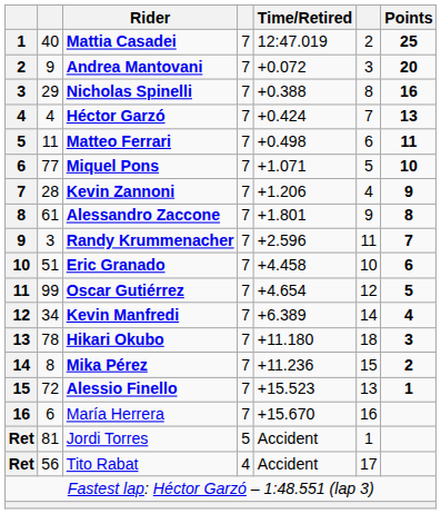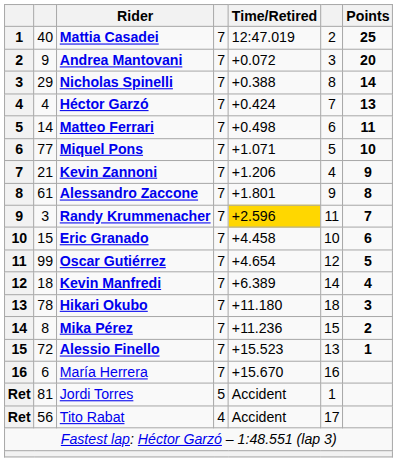Nicholas Spinelli | Points: 16 -> 14
Matteo Ferrari | column 2: 11 -> 14
Kevin Zannoni | column 2: 28 -> 21
Randy Krummenacher | Time/Retired: no background -> gold background
Eric Granado | column 2: 51 -> 15
Kevin Manfredi | column 2: 34 -> 18
